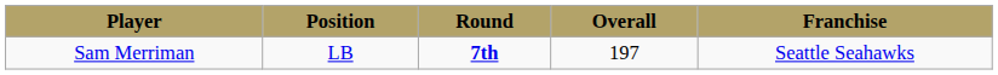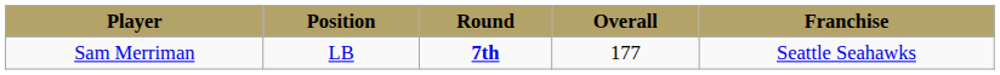Sam Merriman | Overall: 197 -> 177
